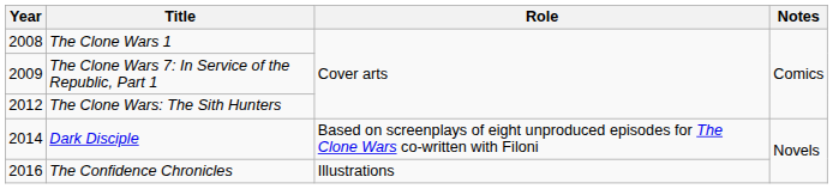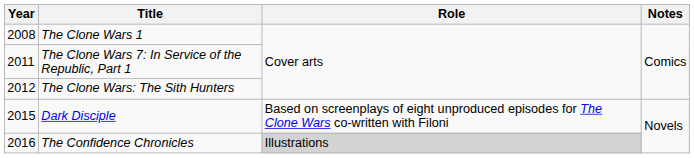The Clone Wars 7: In Service of the Republic, Part 1 | Year: 2009 -> 2011
Dark Disciple | Year: 2014 -> 2015
The Confidence Chronicles | Role: no background -> lightgrey background
